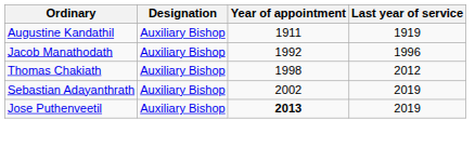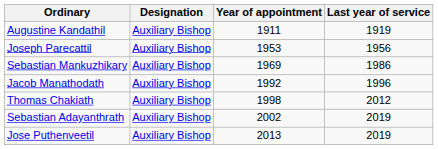+ row: Joseph Parecattil | Auxiliary Bishop | 1953 | 1956
+ row: Sebastian Mankuzhikary | Auxiliary Bishop | 1969 | 1986
Jose Puthenveetil | Year of appointment: bold -> normal
